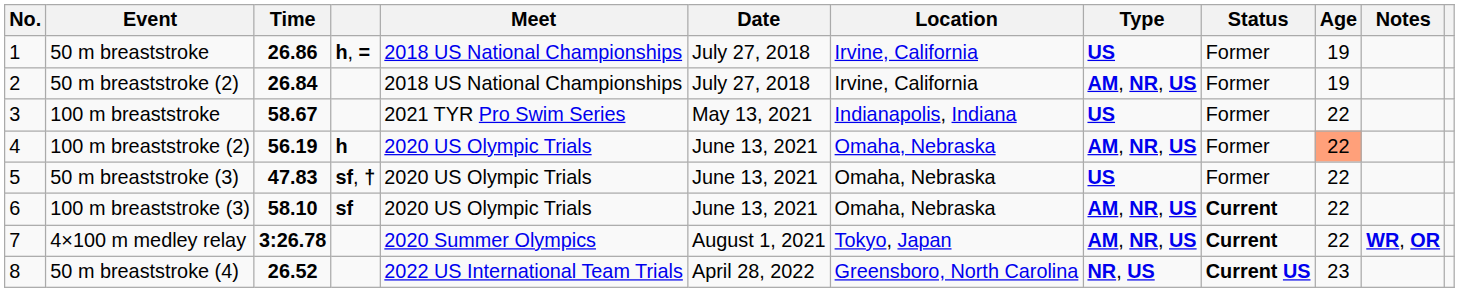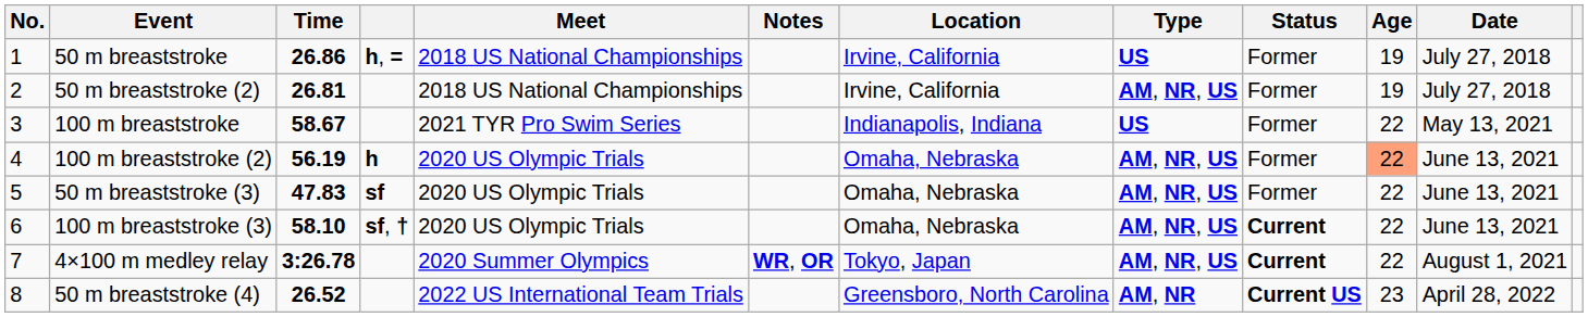columns swapped: Date <-> Notes
50 m breaststroke (2) | Time: 26.84 -> 26.81
50 m breaststroke (3) | column 4: sf, † -> sf
50 m breaststroke (3) | Type: US -> AM, NR, US
100 m breaststroke (3) | column 4: sf -> sf, †
50 m breaststroke (4) | Type: NR, US -> AM, NR
